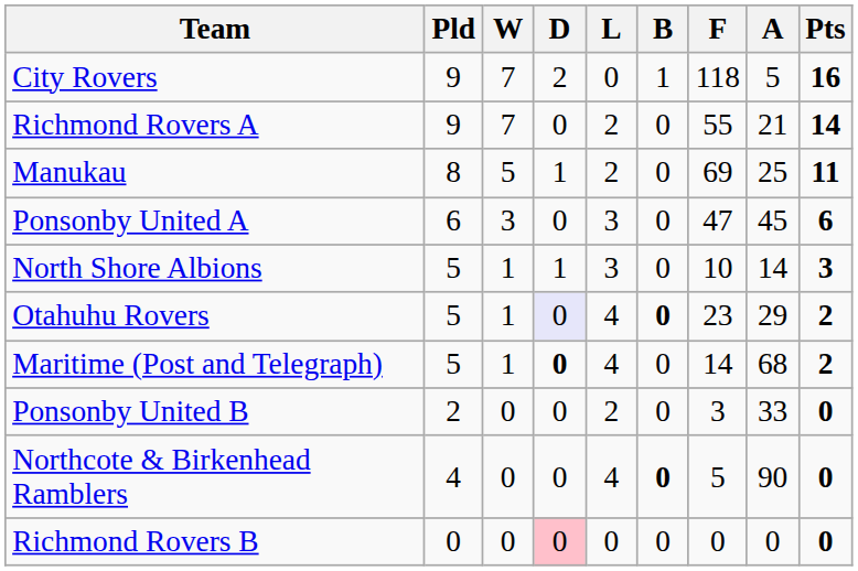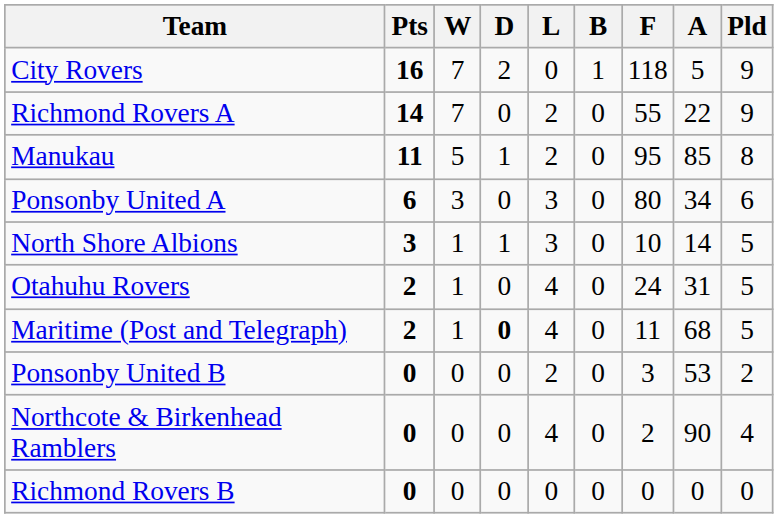columns swapped: Pld <-> Pts
Richmond Rovers A | A: 21 -> 22
Manukau | F: 69 -> 95
Manukau | A: 25 -> 85
Ponsonby United A | F: 47 -> 80
Ponsonby United A | A: 45 -> 34
Otahuhu Rovers | D: lavender background -> no background
Otahuhu Rovers | B: bold -> normal
Otahuhu Rovers | F: 23 -> 24
Otahuhu Rovers | A: 29 -> 31
Maritime (Post and Telegraph) | F: 14 -> 11
Ponsonby United B | A: 33 -> 53
Northcote & Birkenhead Ramblers | B: bold -> normal
Northcote & Birkenhead Ramblers | F: 5 -> 2
Richmond Rovers B | D: pink background -> no background
